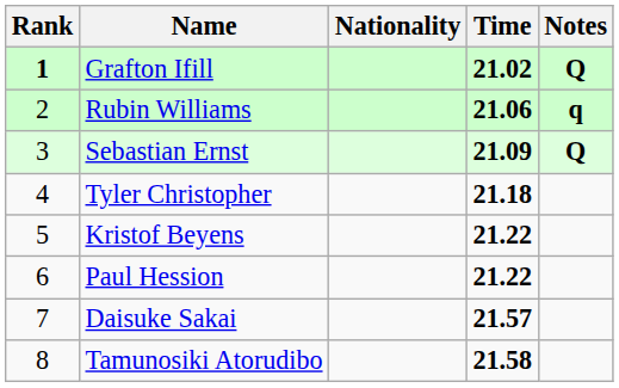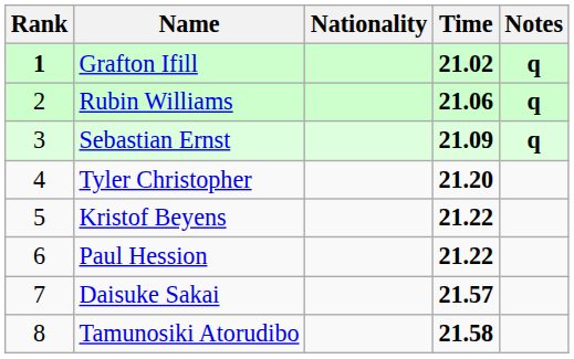Grafton Ifill | Notes: Q -> q
Sebastian Ernst | Notes: Q -> q
Tyler Christopher | Time: 21.18 -> 21.20
